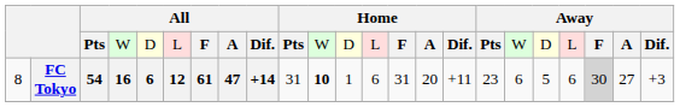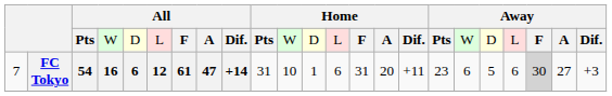FC Tokyo | column 1: 8 -> 7
FC Tokyo | column 11: bold -> normal
